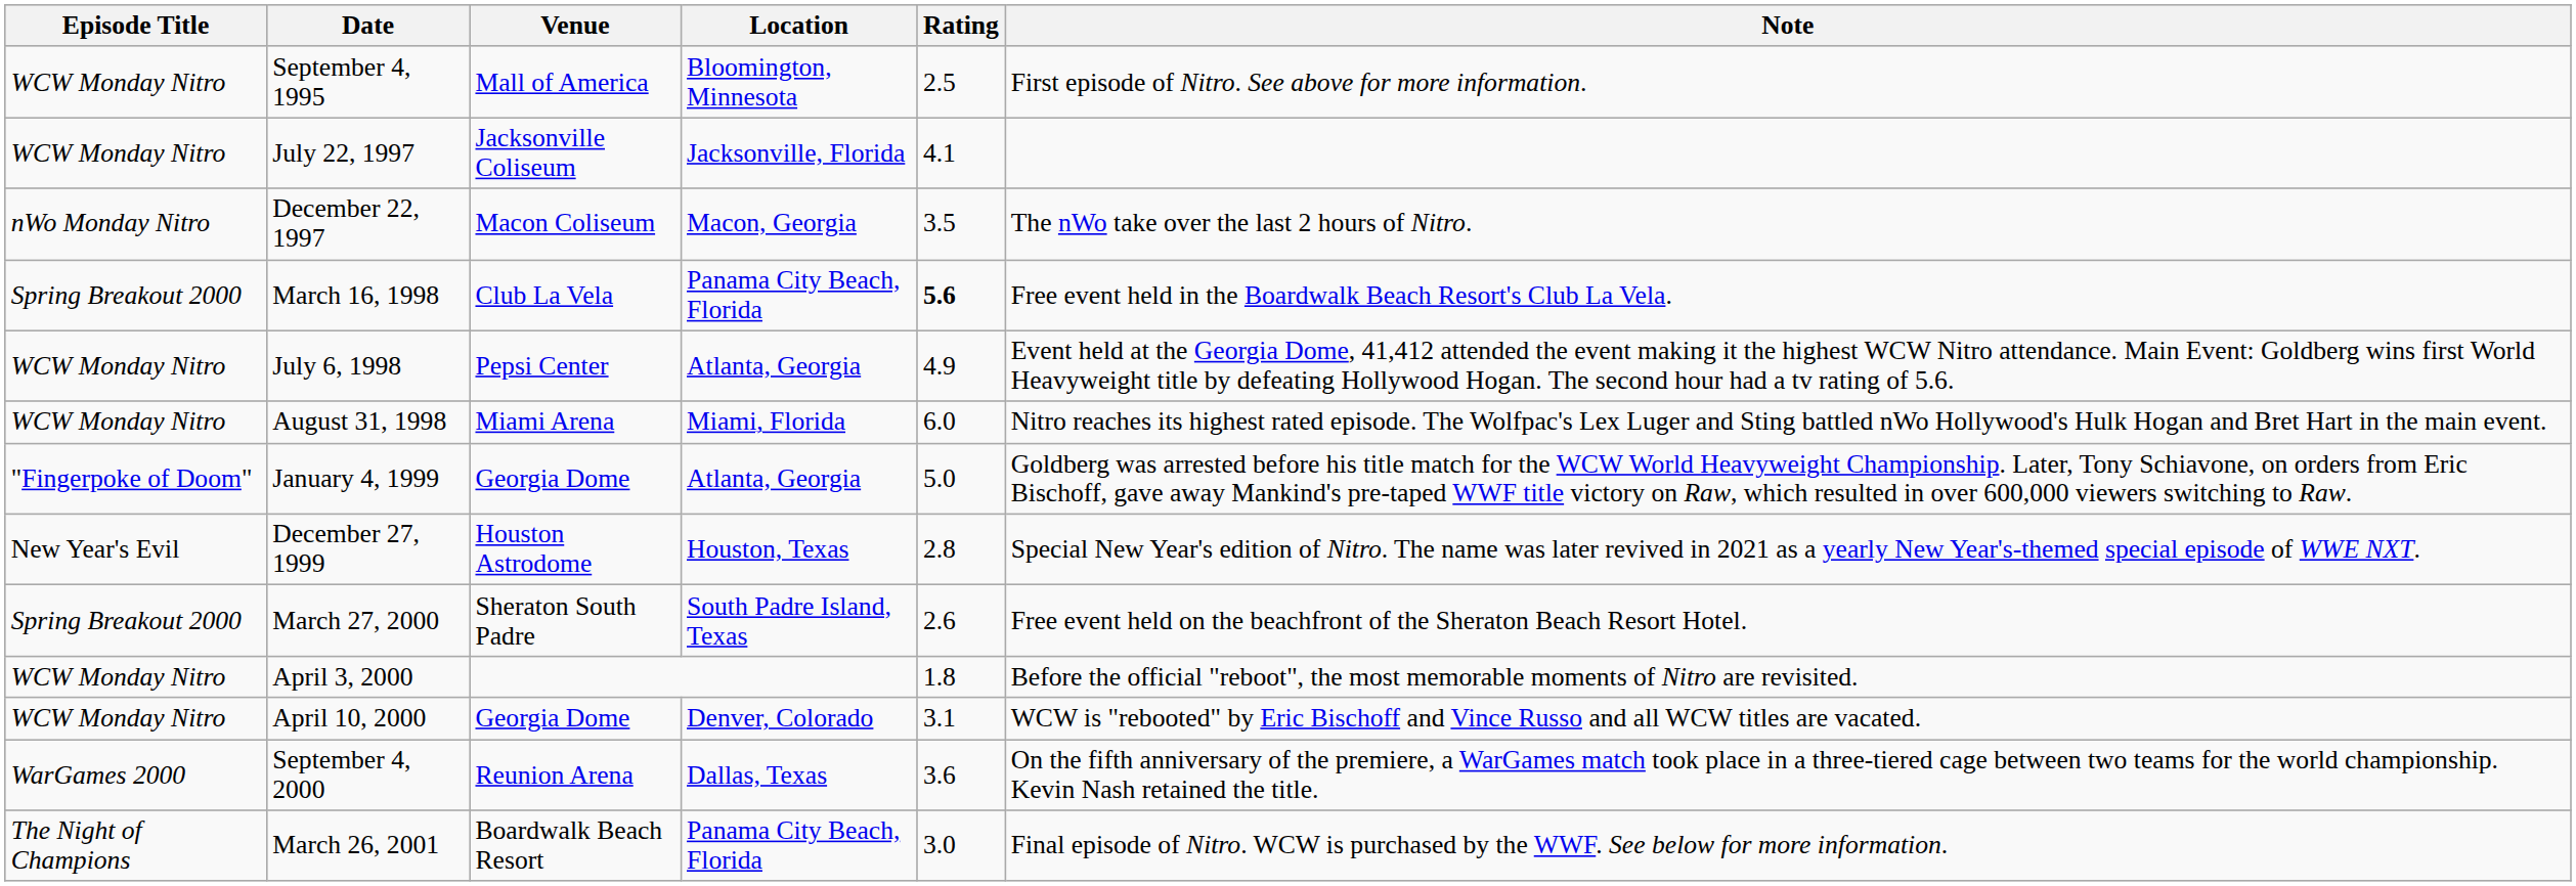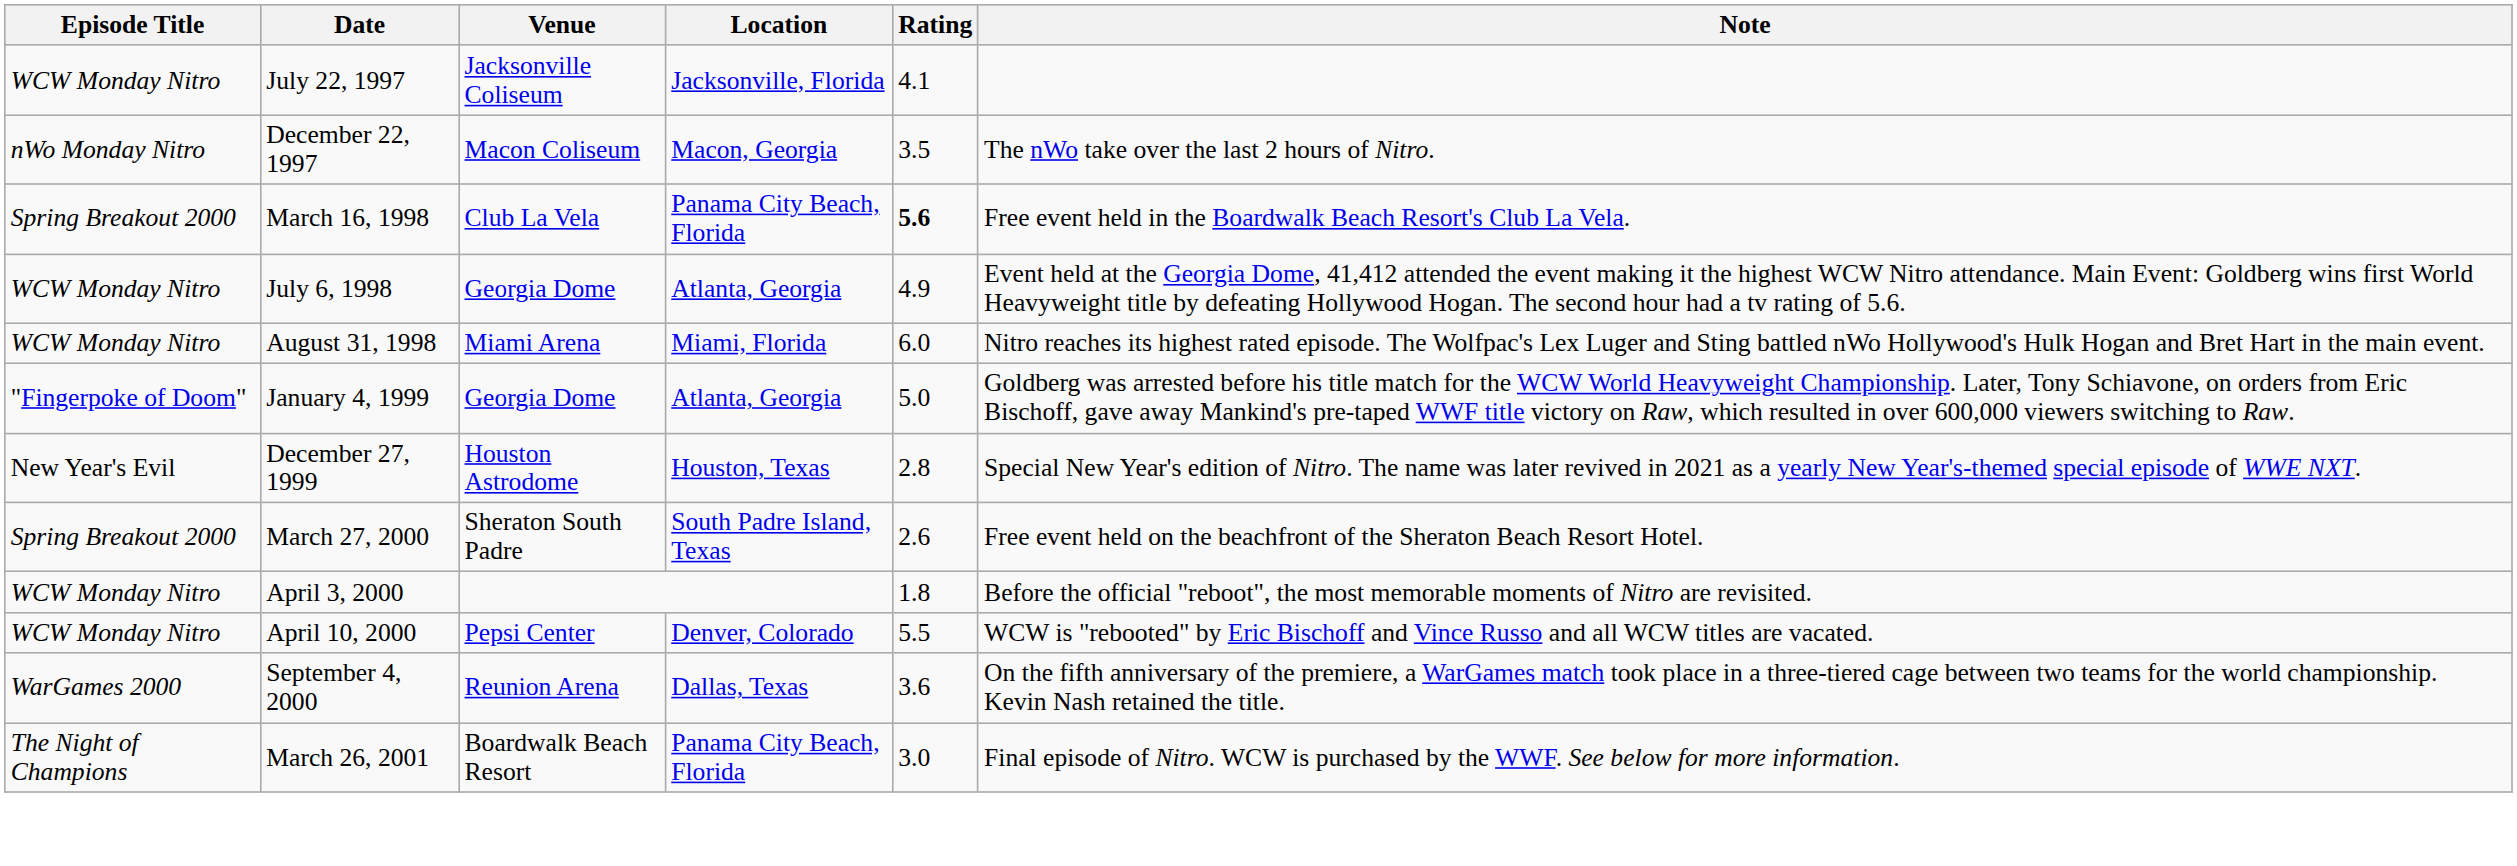- row: WCW Monday Nitro | September 4, 1995 | Mall of America | Bloomington, Minnesota | 2.5 | First episode of Nitro. See above for more information.
July 6, 1998 | Venue: Pepsi Center -> Georgia Dome
April 10, 2000 | Venue: Georgia Dome -> Pepsi Center
April 10, 2000 | Rating: 3.1 -> 5.5
